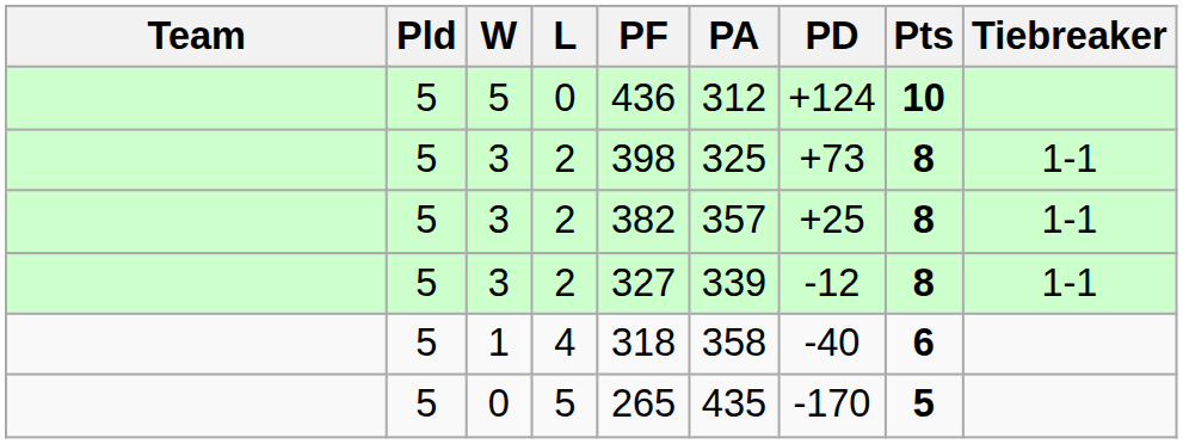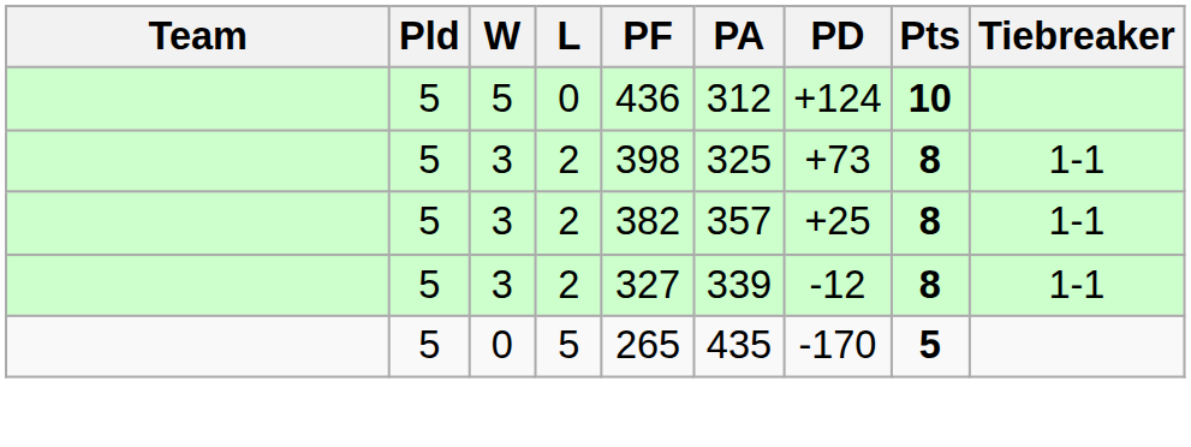- row: 5 | 1 | 4 | 318 | 358 | -40 | 6
